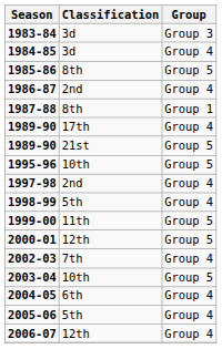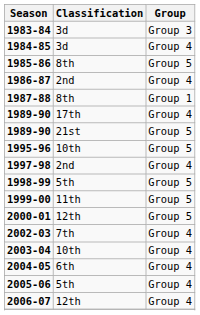1998-99 | column 3: Group 4 -> Group 5
2003-04 | column 3: Group 5 -> Group 4
